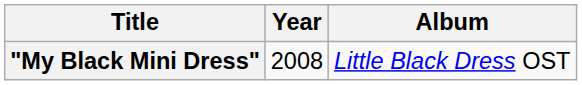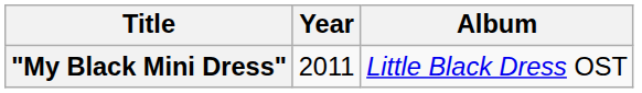"My Black Mini Dress" | Year: 2008 -> 2011
